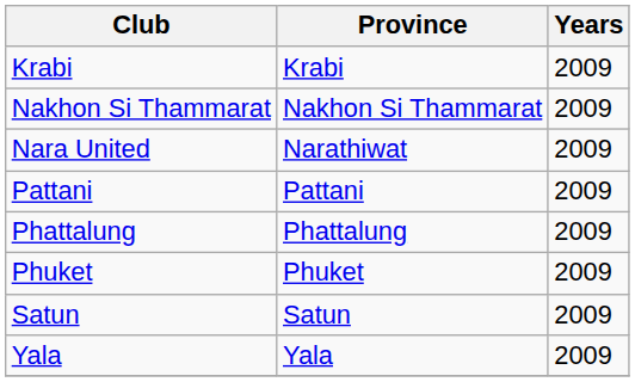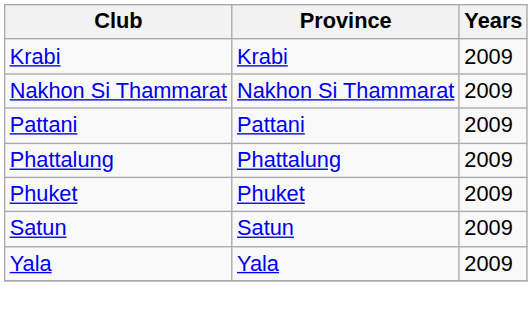- row: Nara United | Narathiwat | 2009
